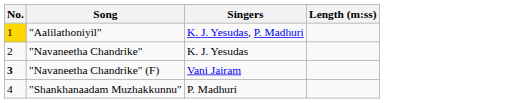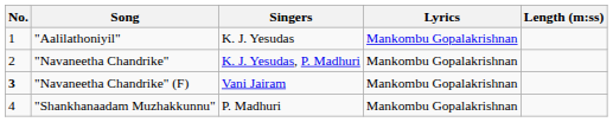+ column: Lyrics | Mankombu Gopalakrishnan | Mankombu Gopalakrishnan | Mankombu Gopalakrishnan | Mankombu Gopalakrishnan
"Aalilathoniyil" | No.: gold background -> no background
"Aalilathoniyil" | Singers: K. J. Yesudas, P. Madhuri -> K. J. Yesudas
"Navaneetha Chandrike" | Singers: K. J. Yesudas -> K. J. Yesudas, P. Madhuri
